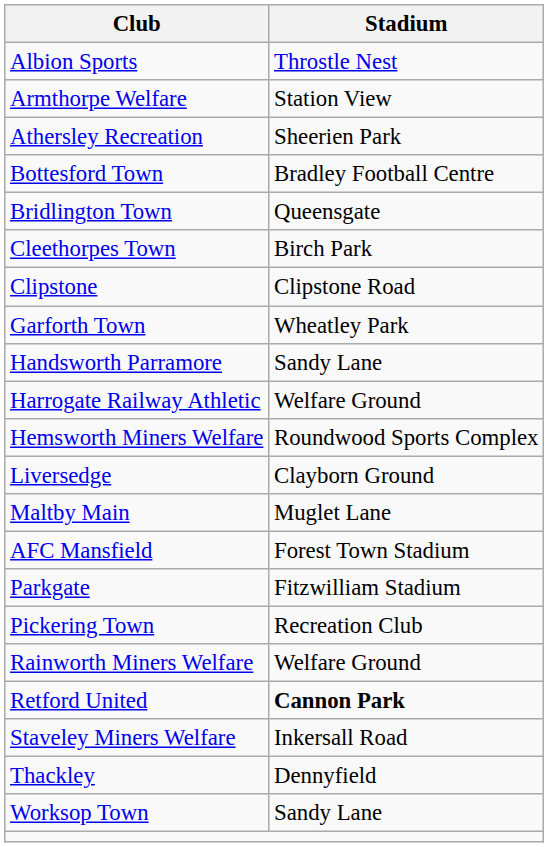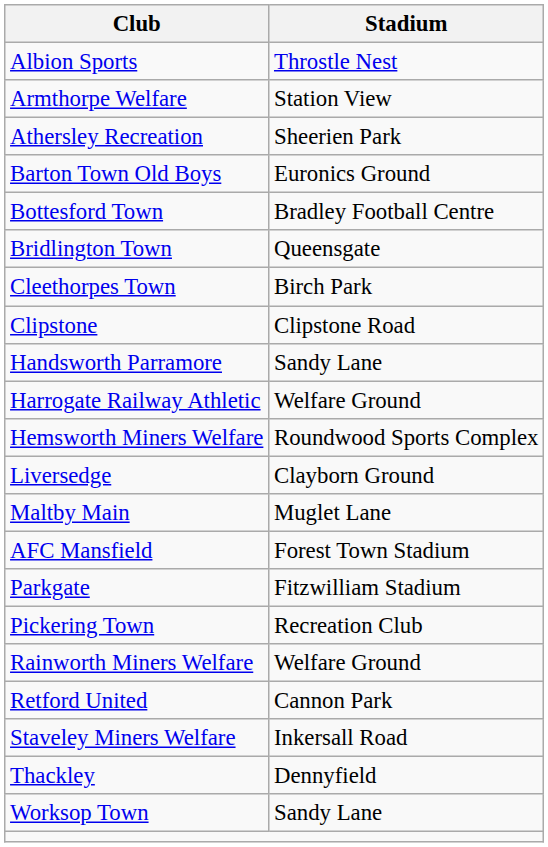+ row: Barton Town Old Boys | Euronics Ground
- row: Garforth Town | Wheatley Park
Retford United | Stadium: bold -> normal
